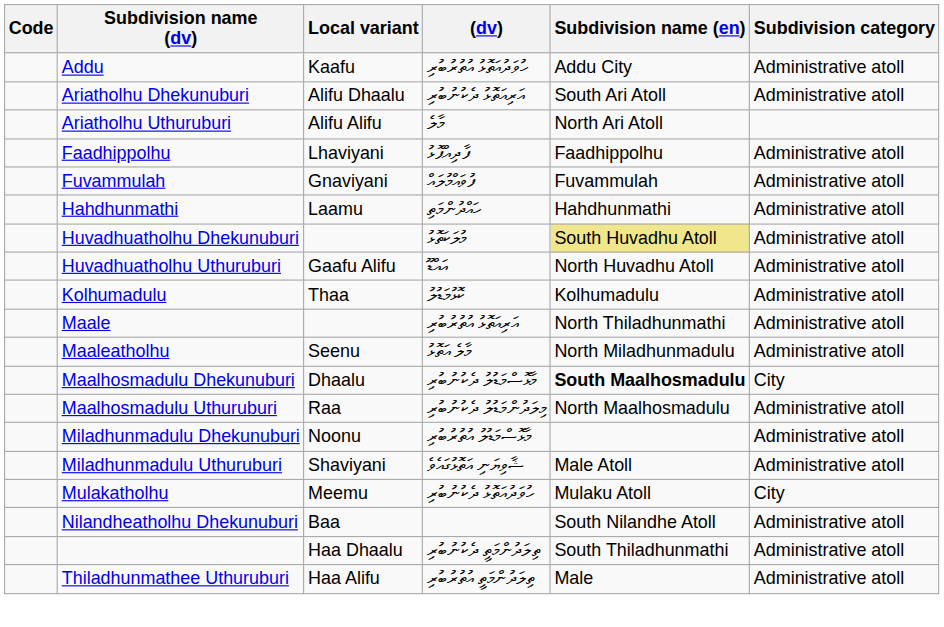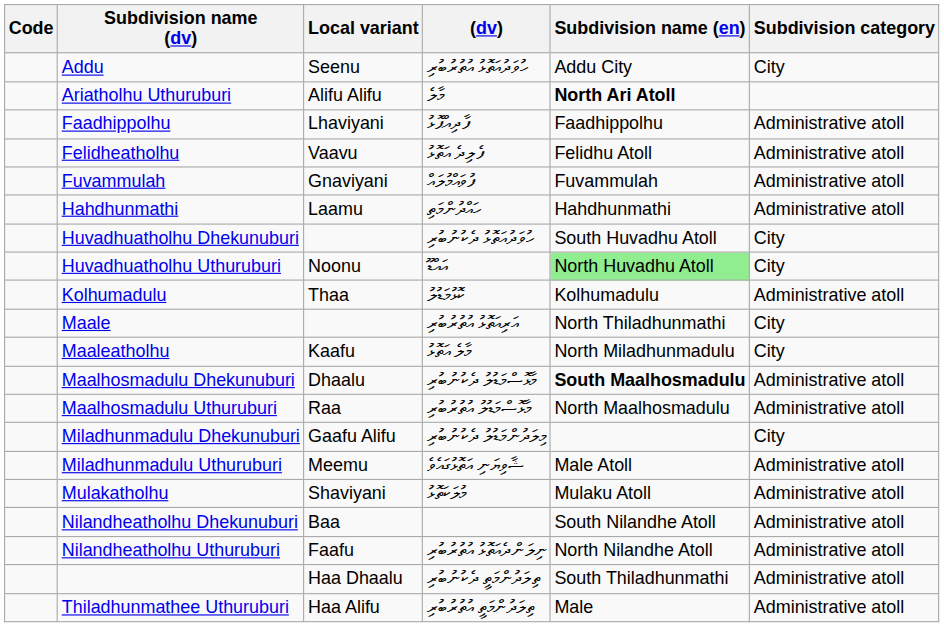Addu | Local variant: Kaafu -> Seenu
Addu | Subdivision category: Administrative atoll -> City
- row: Ariatholhu Dhekunuburi | Alifu Dhaalu | އަރިއަތޮޅު ދެކުނުބުރި | South Ari Atoll | Administrative atoll
Ariatholhu Uthuruburi | Subdivision name (en): normal -> bold
+ row: Felidheatholhu | Vaavu | ފެލިދެ އަތޮޅު | Felidhu Atoll | Administrative atoll
Huvadhuatholhu Dhekunuburi | (dv): މުލަކަތޮޅު -> ހުވަދުއަތޮޅު ދެކުނުބުރި
Huvadhuatholhu Dhekunuburi | Subdivision name (en): khaki background -> no background
Huvadhuatholhu Dhekunuburi | Subdivision category: Administrative atoll -> City
Huvadhuatholhu Uthuruburi | Local variant: Gaafu Alifu -> Noonu
Huvadhuatholhu Uthuruburi | Subdivision name (en): no background -> lightgreen background
Huvadhuatholhu Uthuruburi | Subdivision category: Administrative atoll -> City
Maale | Subdivision category: Administrative atoll -> City
Maaleatholhu | Local variant: Seenu -> Kaafu
Maaleatholhu | Subdivision category: Administrative atoll -> City
Maalhosmadulu Dhekunuburi | Subdivision category: City -> Administrative atoll
Maalhosmadulu Uthuruburi | (dv): މިލަދުންމަޑުލު ދެކުނުބުރި -> މާޅޮސްމަޑުލު އުތުރުބުރި
Miladhunmadulu Dhekunuburi | Local variant: Noonu -> Gaafu Alifu
Miladhunmadulu Dhekunuburi | (dv): މާޅޮސްމަޑުލު އުތުރުބުރި -> މިލަދުންމަޑުލު ދެކުނުބުރި
Miladhunmadulu Dhekunuburi | Subdivision category: Administrative atoll -> City
Miladhunmadulu Uthuruburi | Local variant: Shaviyani -> Meemu
Mulakatholhu | Local variant: Meemu -> Shaviyani
Mulakatholhu | (dv): ހުވަދުއަތޮޅު ދެކުނުބުރި -> މުލަކަތޮޅު
Mulakatholhu | Subdivision category: City -> Administrative atoll
+ row: Nilandheatholhu Uthuruburi | Faafu | ނިލަންދެއަތޮޅު އުތުރުބުރި | North Nilandhe Atoll | Administrative atoll
